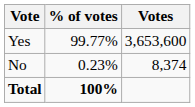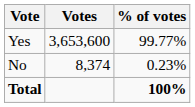columns swapped: % of votes <-> Votes
